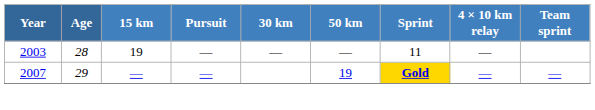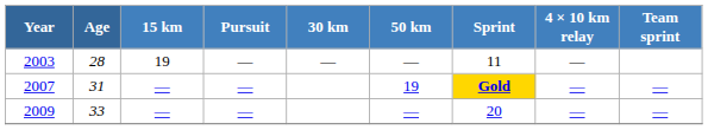2007 | Age: 29 -> 31
+ row: 2009 | 33 | — | — | — | 20 | — | —
